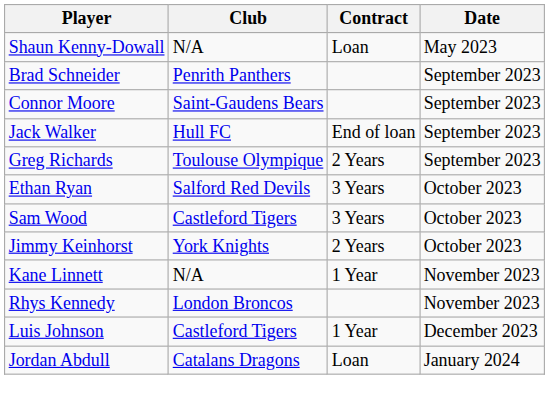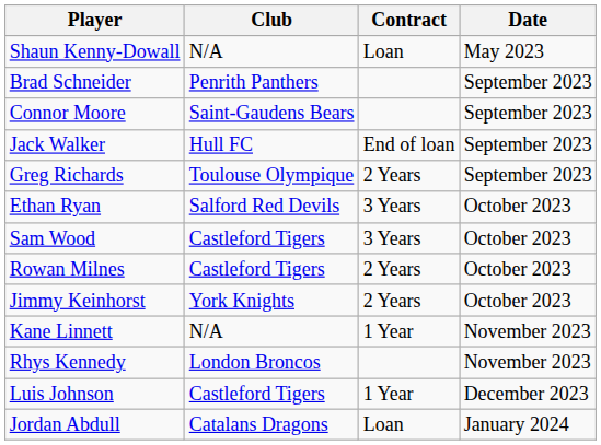+ row: Rowan Milnes | Castleford Tigers | 2 Years | October 2023
